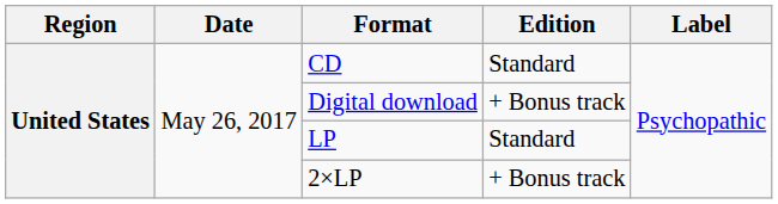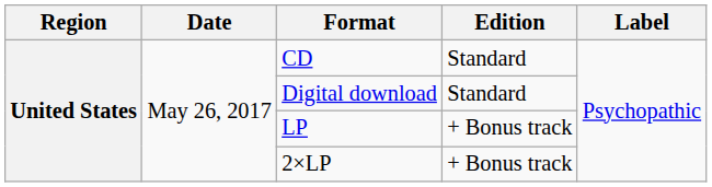Digital download | Edition: + Bonus track -> Standard
LP | Edition: Standard -> + Bonus track
